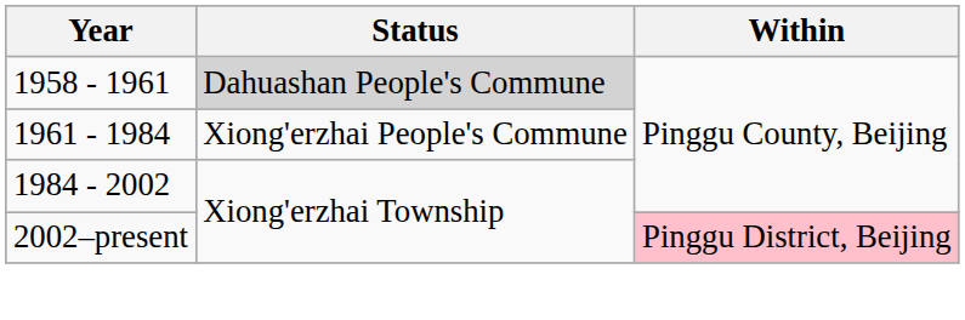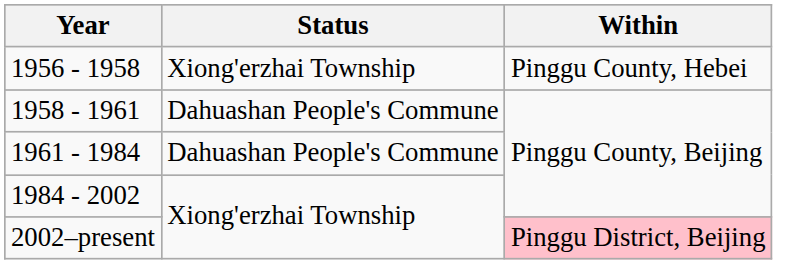+ row: 1956 - 1958 | Xiong'erzhai Township | Pinggu County, Hebei
1958 - 1961 | Status: lightgrey background -> no background
1961 - 1984 | Status: Xiong'erzhai People's Commune -> Dahuashan People's Commune
